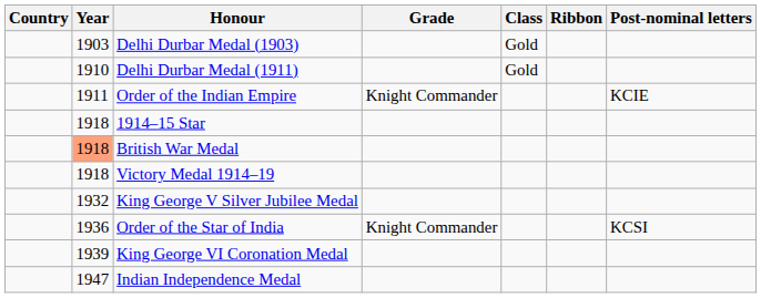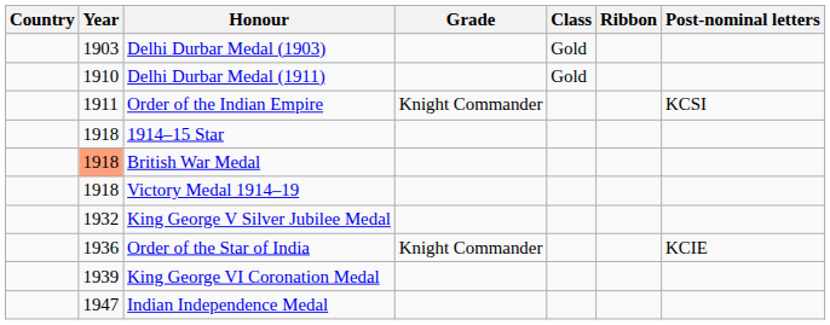Order of the Indian Empire | Post-nominal letters: KCIE -> KCSI
Order of the Star of India | Post-nominal letters: KCSI -> KCIE
